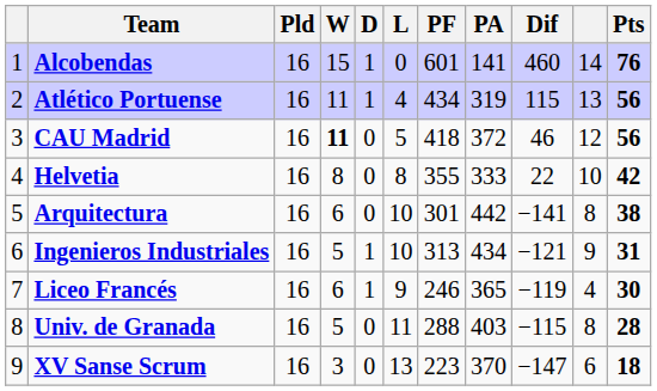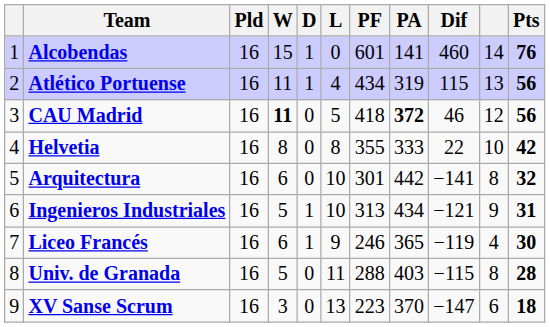CAU Madrid | PA: normal -> bold
Arquitectura | Pts: 38 -> 32
